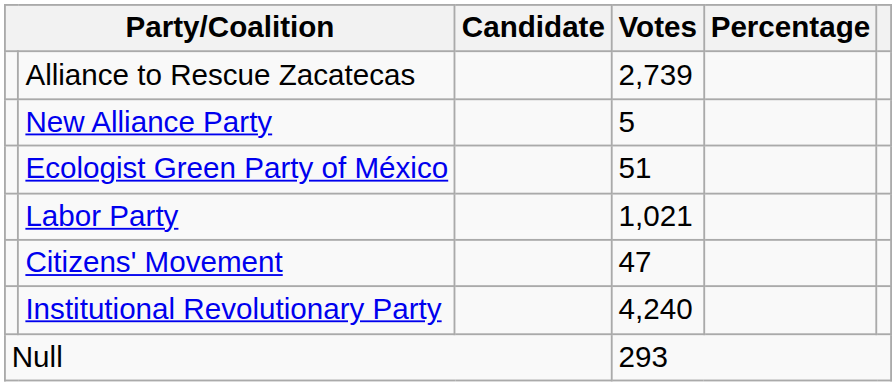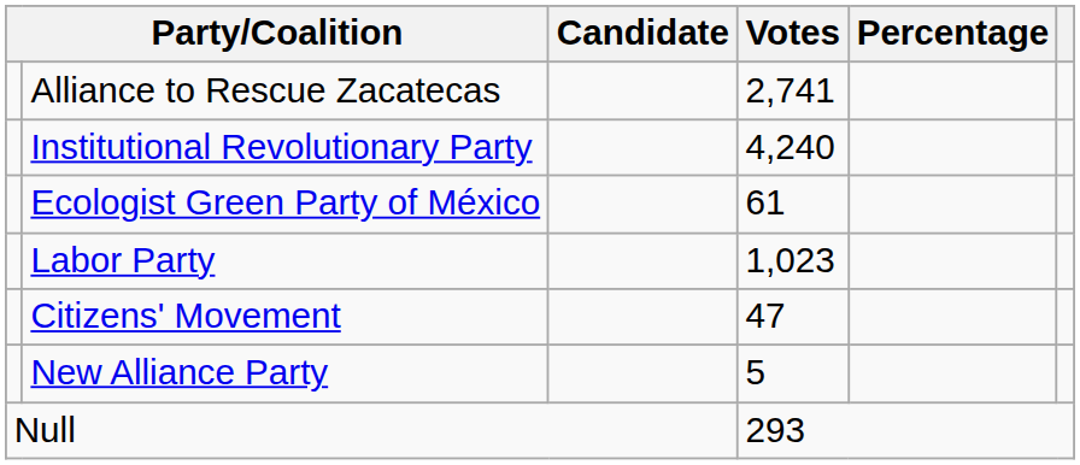Alliance to Rescue Zacatecas | Votes: 2,739 -> 2,741
rows swapped: Institutional Revolutionary Party <-> New Alliance Party
Ecologist Green Party of México | Votes: 51 -> 61
Labor Party | Votes: 1,021 -> 1,023
